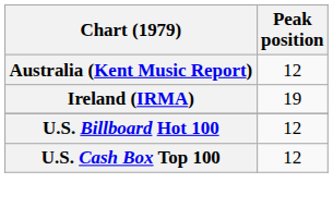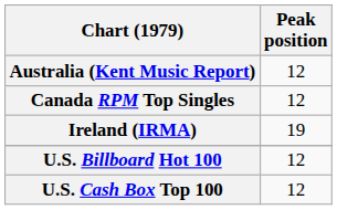+ row: Canada RPM Top Singles | 12
